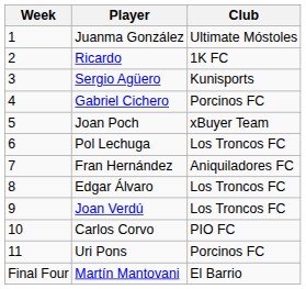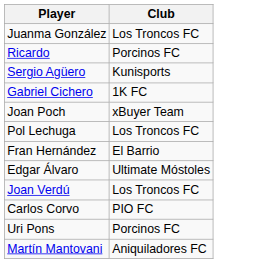- column: Week | 1 | 2 | 3 | 4 | 5 | 6 | 7 | 8 | 9 | 10 | 11 | Final Four
Juanma González | Club: Ultimate Móstoles -> Los Troncos FC
Ricardo | Club: 1K FC -> Porcinos FC
Gabriel Cichero | Club: Porcinos FC -> 1K FC
Fran Hernández | Club: Aniquiladores FC -> El Barrio
Edgar Álvaro | Club: Los Troncos FC -> Ultimate Móstoles
Martín Mantovani | Club: El Barrio -> Aniquiladores FC
